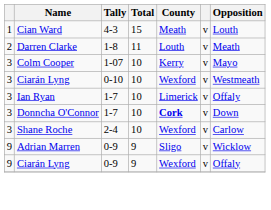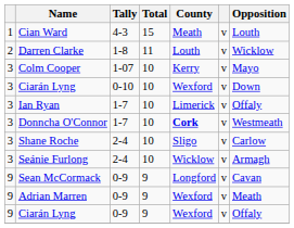Darren Clarke | Opposition: Meath -> Wicklow
Ciarán Lyng / 0-10 | Opposition: Westmeath -> Down
Donncha O'Connor | Opposition: Down -> Westmeath
Shane Roche | County: Wexford -> Sligo
+ row: 3 | Seánie Furlong | 2-4 | 10 | Wicklow | v | Armagh
+ row: 9 | Sean McCormack | 0-9 | 9 | Longford | v | Cavan
Adrian Marren | County: Sligo -> Wexford
Adrian Marren | Opposition: Wicklow -> Meath
